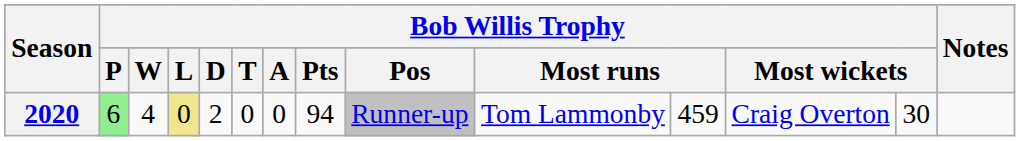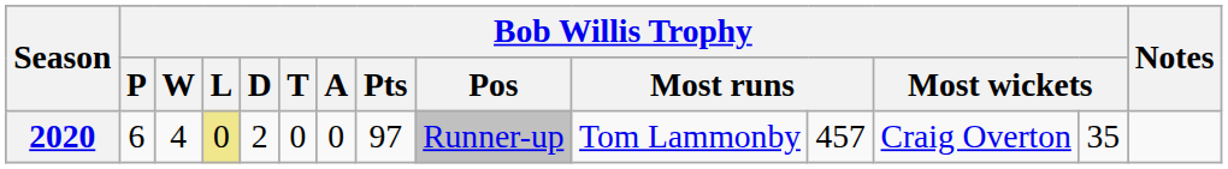2020 | Bob Willis Trophy / P: lightgreen background -> no background
2020 | Bob Willis Trophy / Pts: 94 -> 97
2020 | column 11: 459 -> 457
2020 | column 13: 30 -> 35
